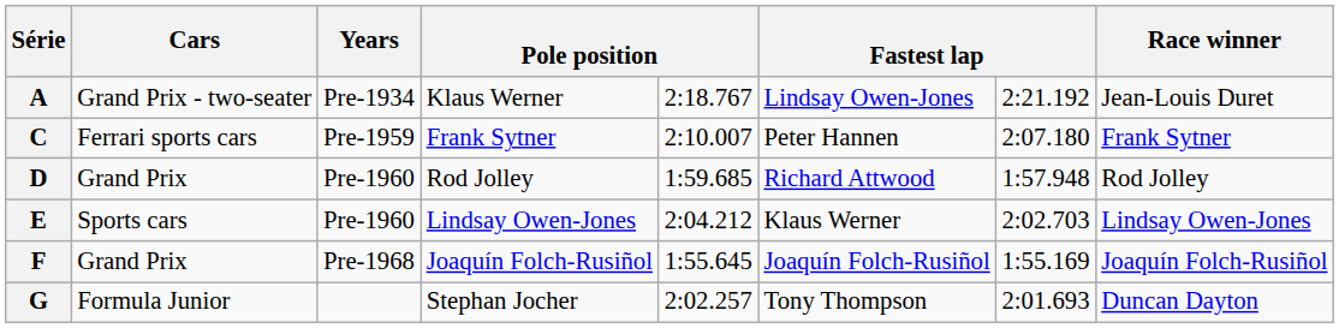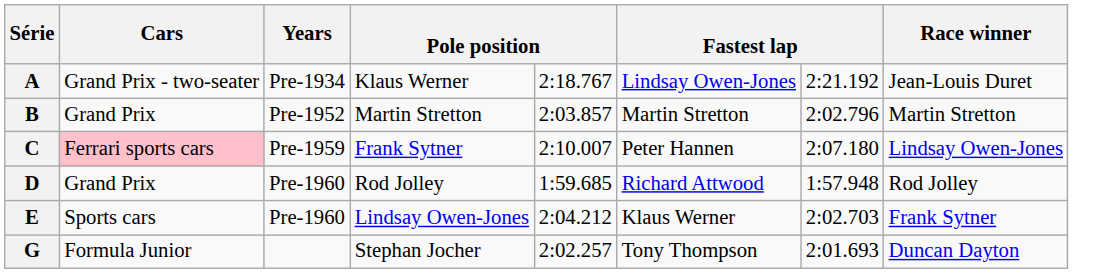+ row: B | Grand Prix | Pre-1952 | Martin Stretton | 2:03.857 | Martin Stretton | 2:02.796 | Martin Stretton
C | Cars: no background -> pink background
C | Race winner: Frank Sytner -> Lindsay Owen-Jones
E | Race winner: Lindsay Owen-Jones -> Frank Sytner
- row: F | Grand Prix | Pre-1968 | Joaquín Folch-Rusiñol | 1:55.645 | Joaquín Folch-Rusiñol | 1:55.169 | Joaquín Folch-Rusiñol
